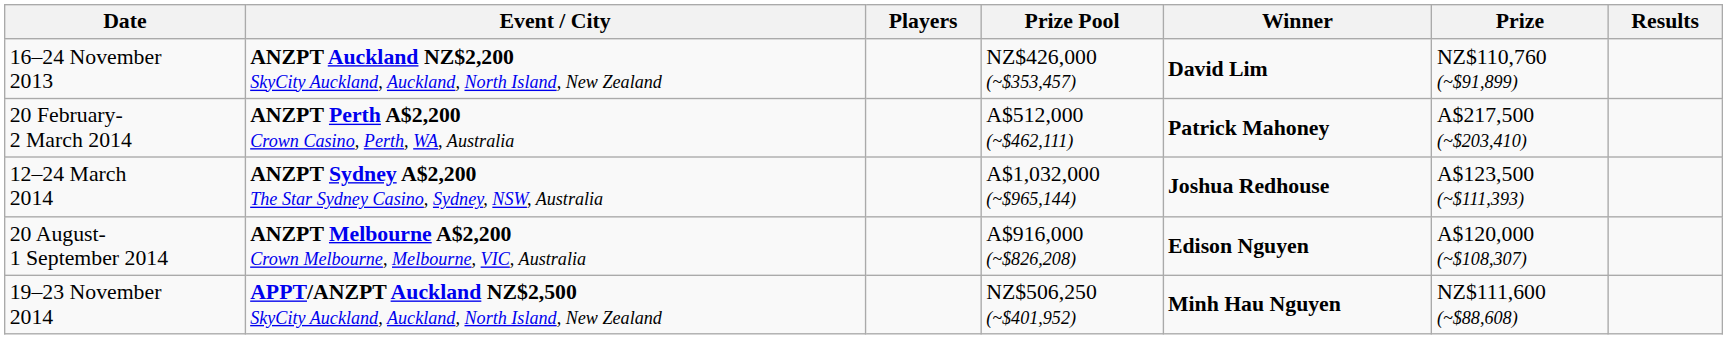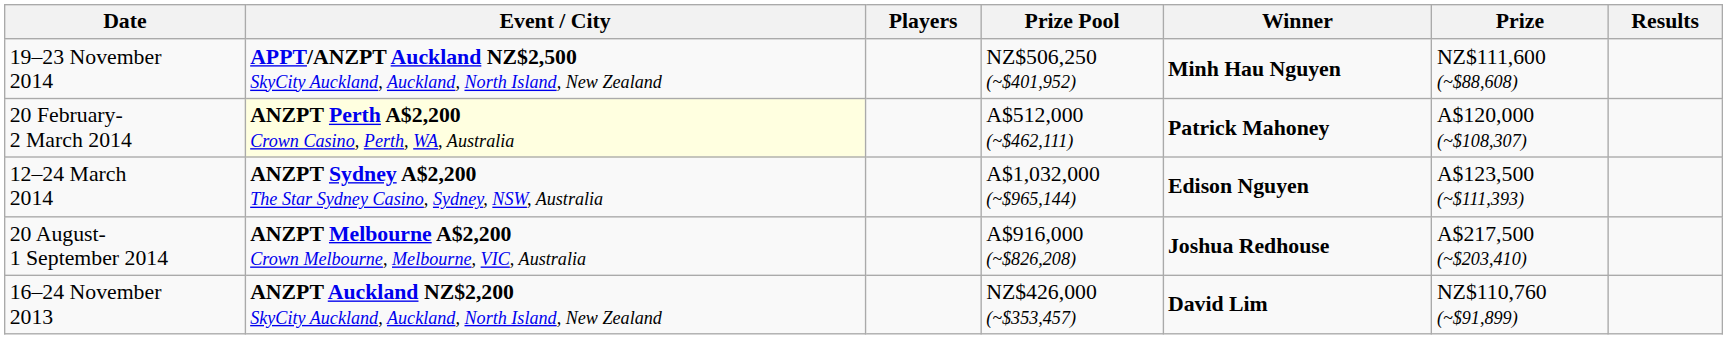rows swapped: 16–24 November 2013 <-> 19–23 November 2014
20 February- 2 March 2014 | Event / City: no background -> lightyellow background
20 February- 2 March 2014 | Prize: A$217,500 (~$203,410) -> A$120,000 (~$108,307)
12–24 March 2014 | Winner: Joshua Redhouse -> Edison Nguyen
20 August- 1 September 2014 | Winner: Edison Nguyen -> Joshua Redhouse
20 August- 1 September 2014 | Prize: A$120,000 (~$108,307) -> A$217,500 (~$203,410)
